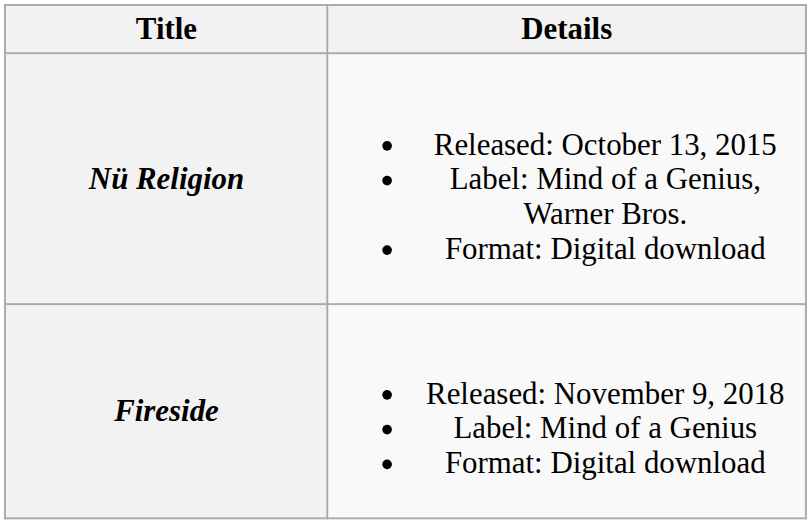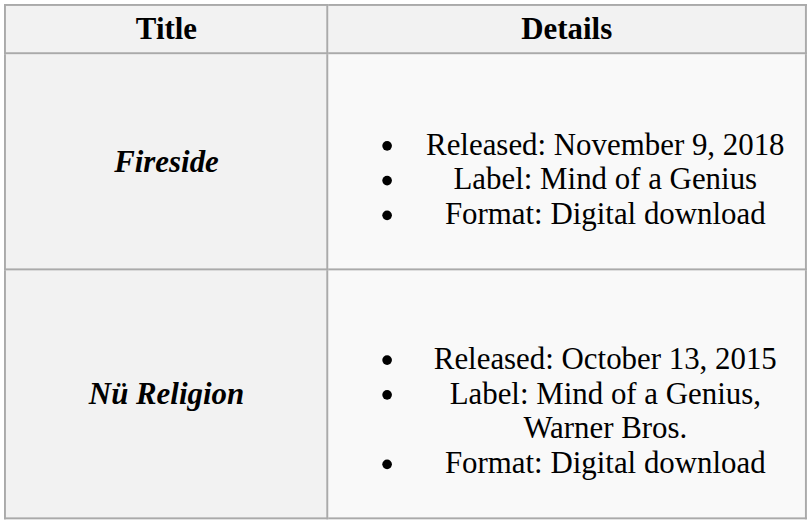rows swapped: Nü Religion <-> Fireside
